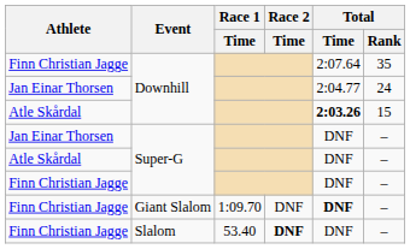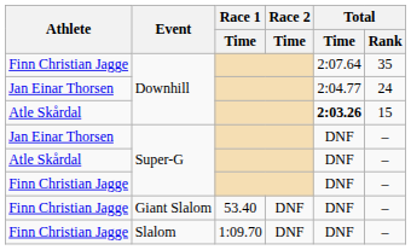Giant Slalom | Race 1 / Time: 1:09.70 -> 53.40
Giant Slalom | Total / Time: bold -> normal
Slalom | Race 1 / Time: 53.40 -> 1:09.70
Slalom | Race 2 / Time: bold -> normal
